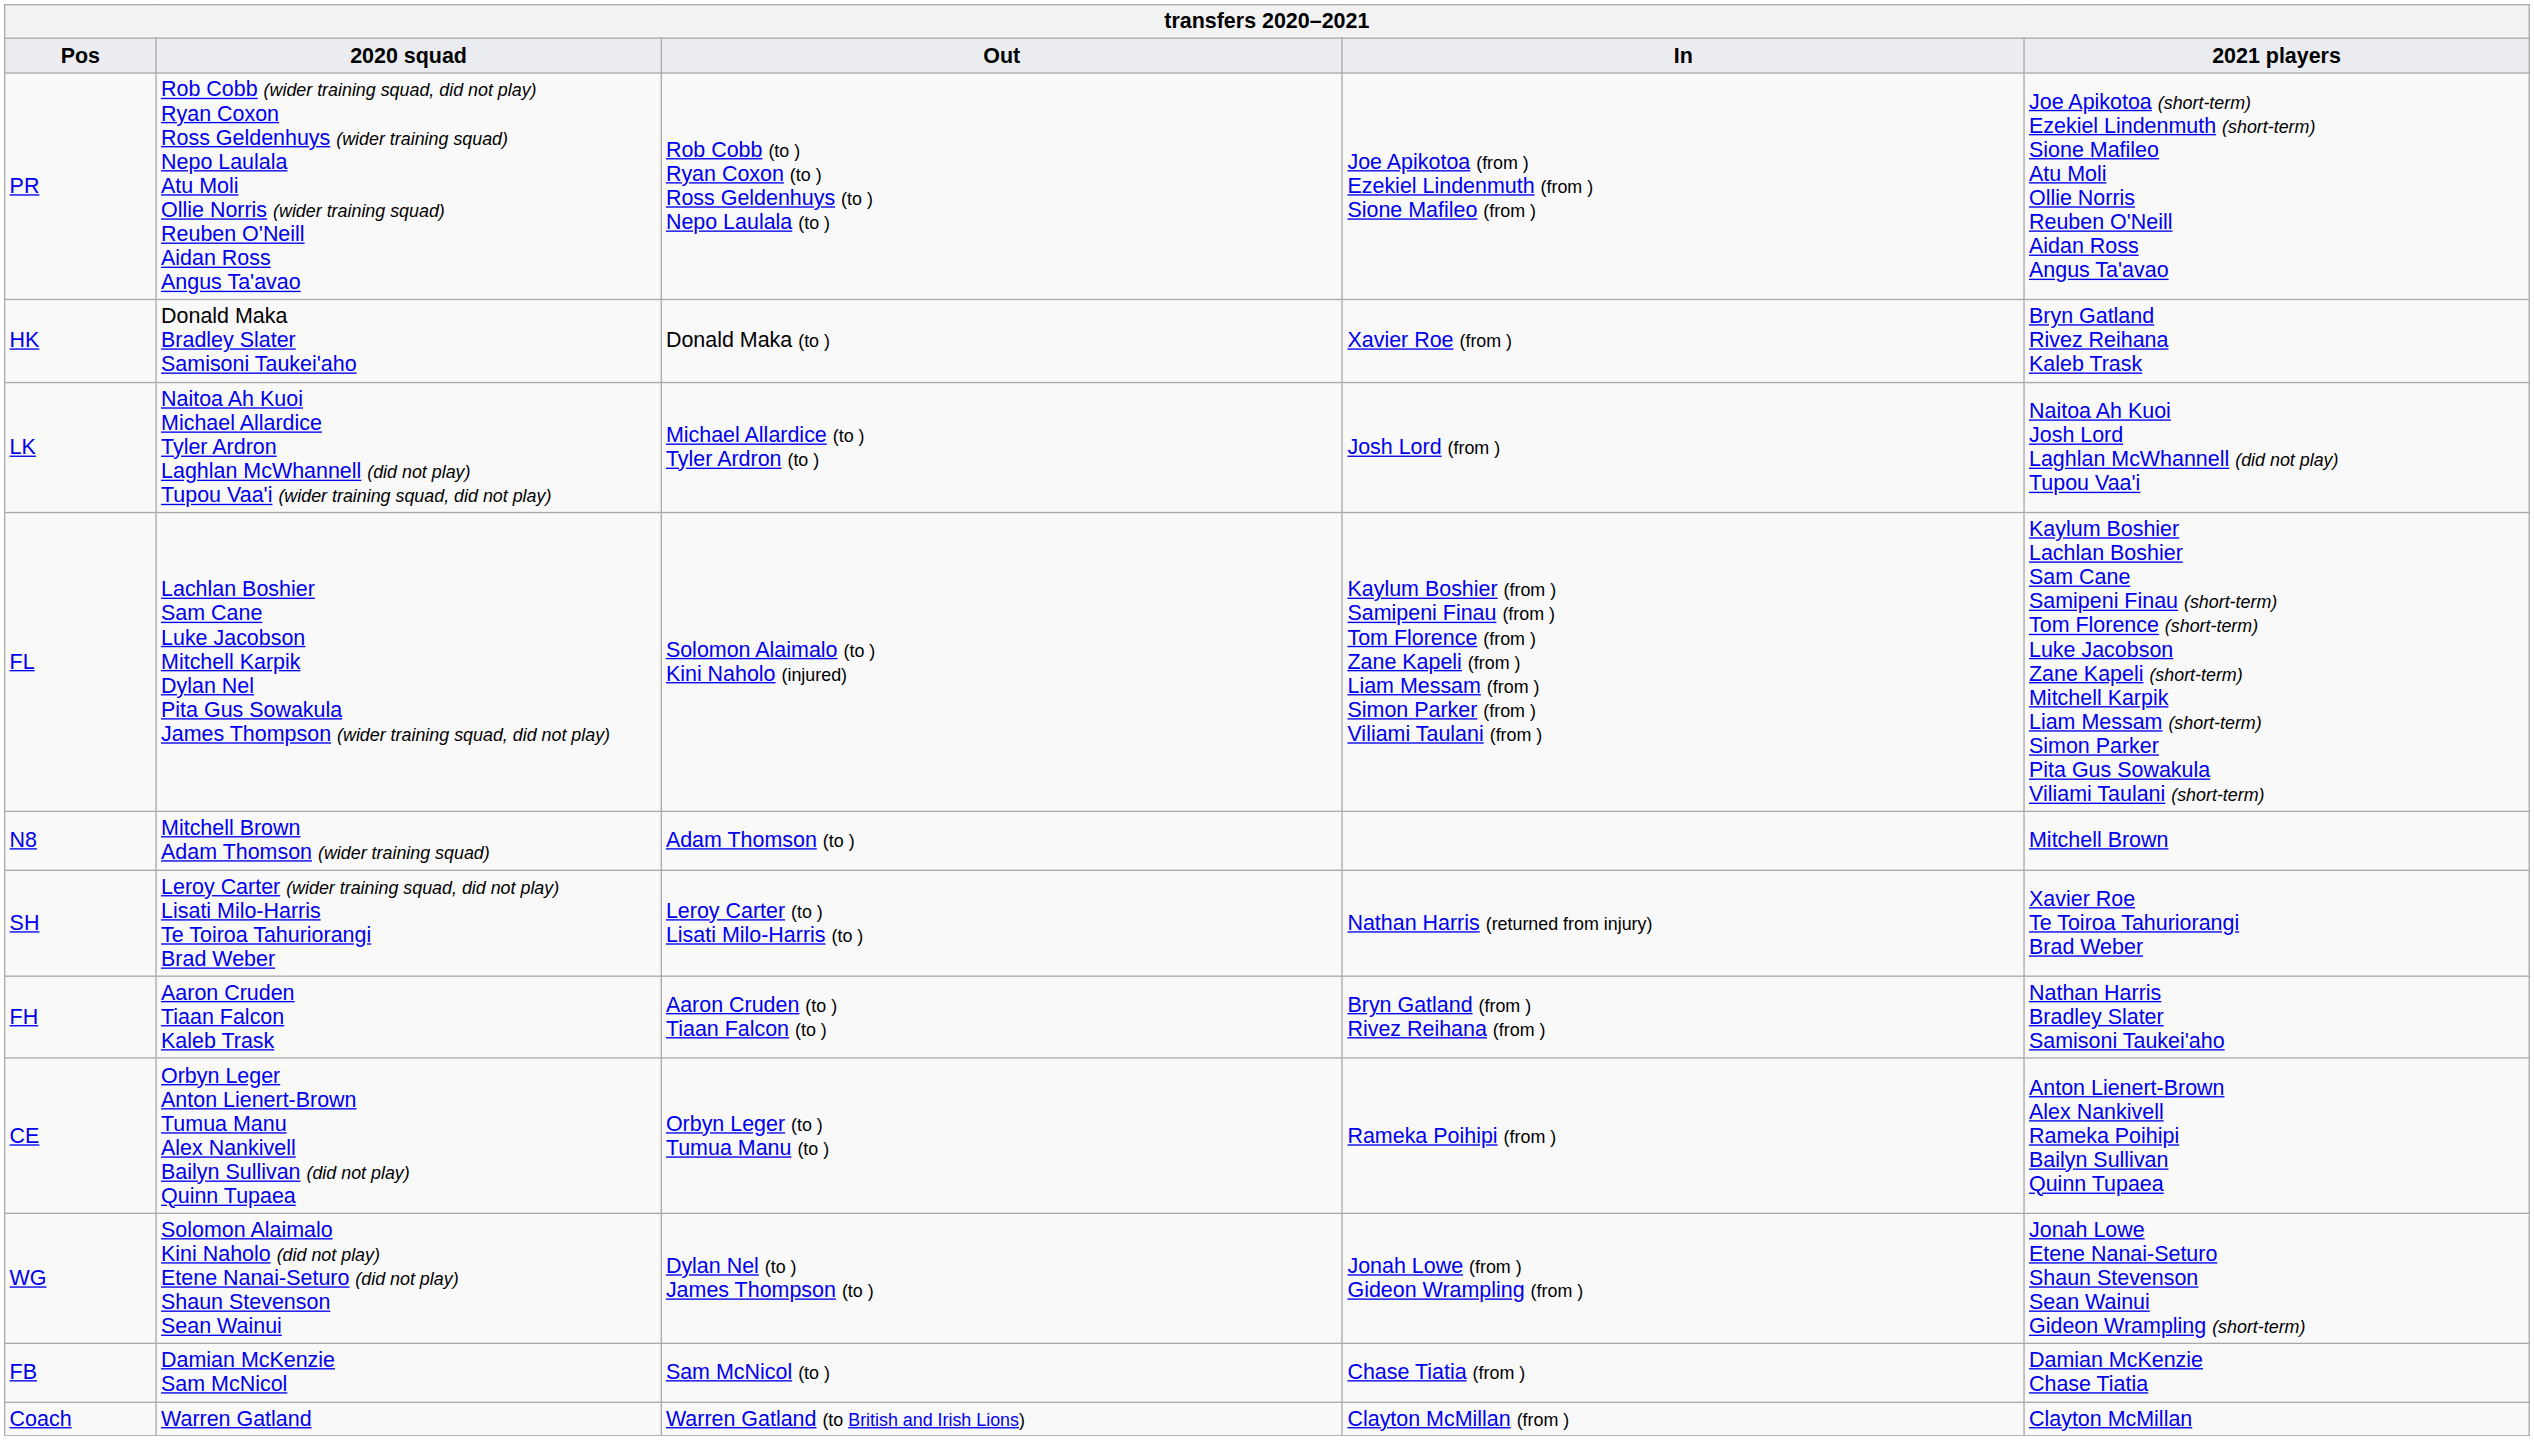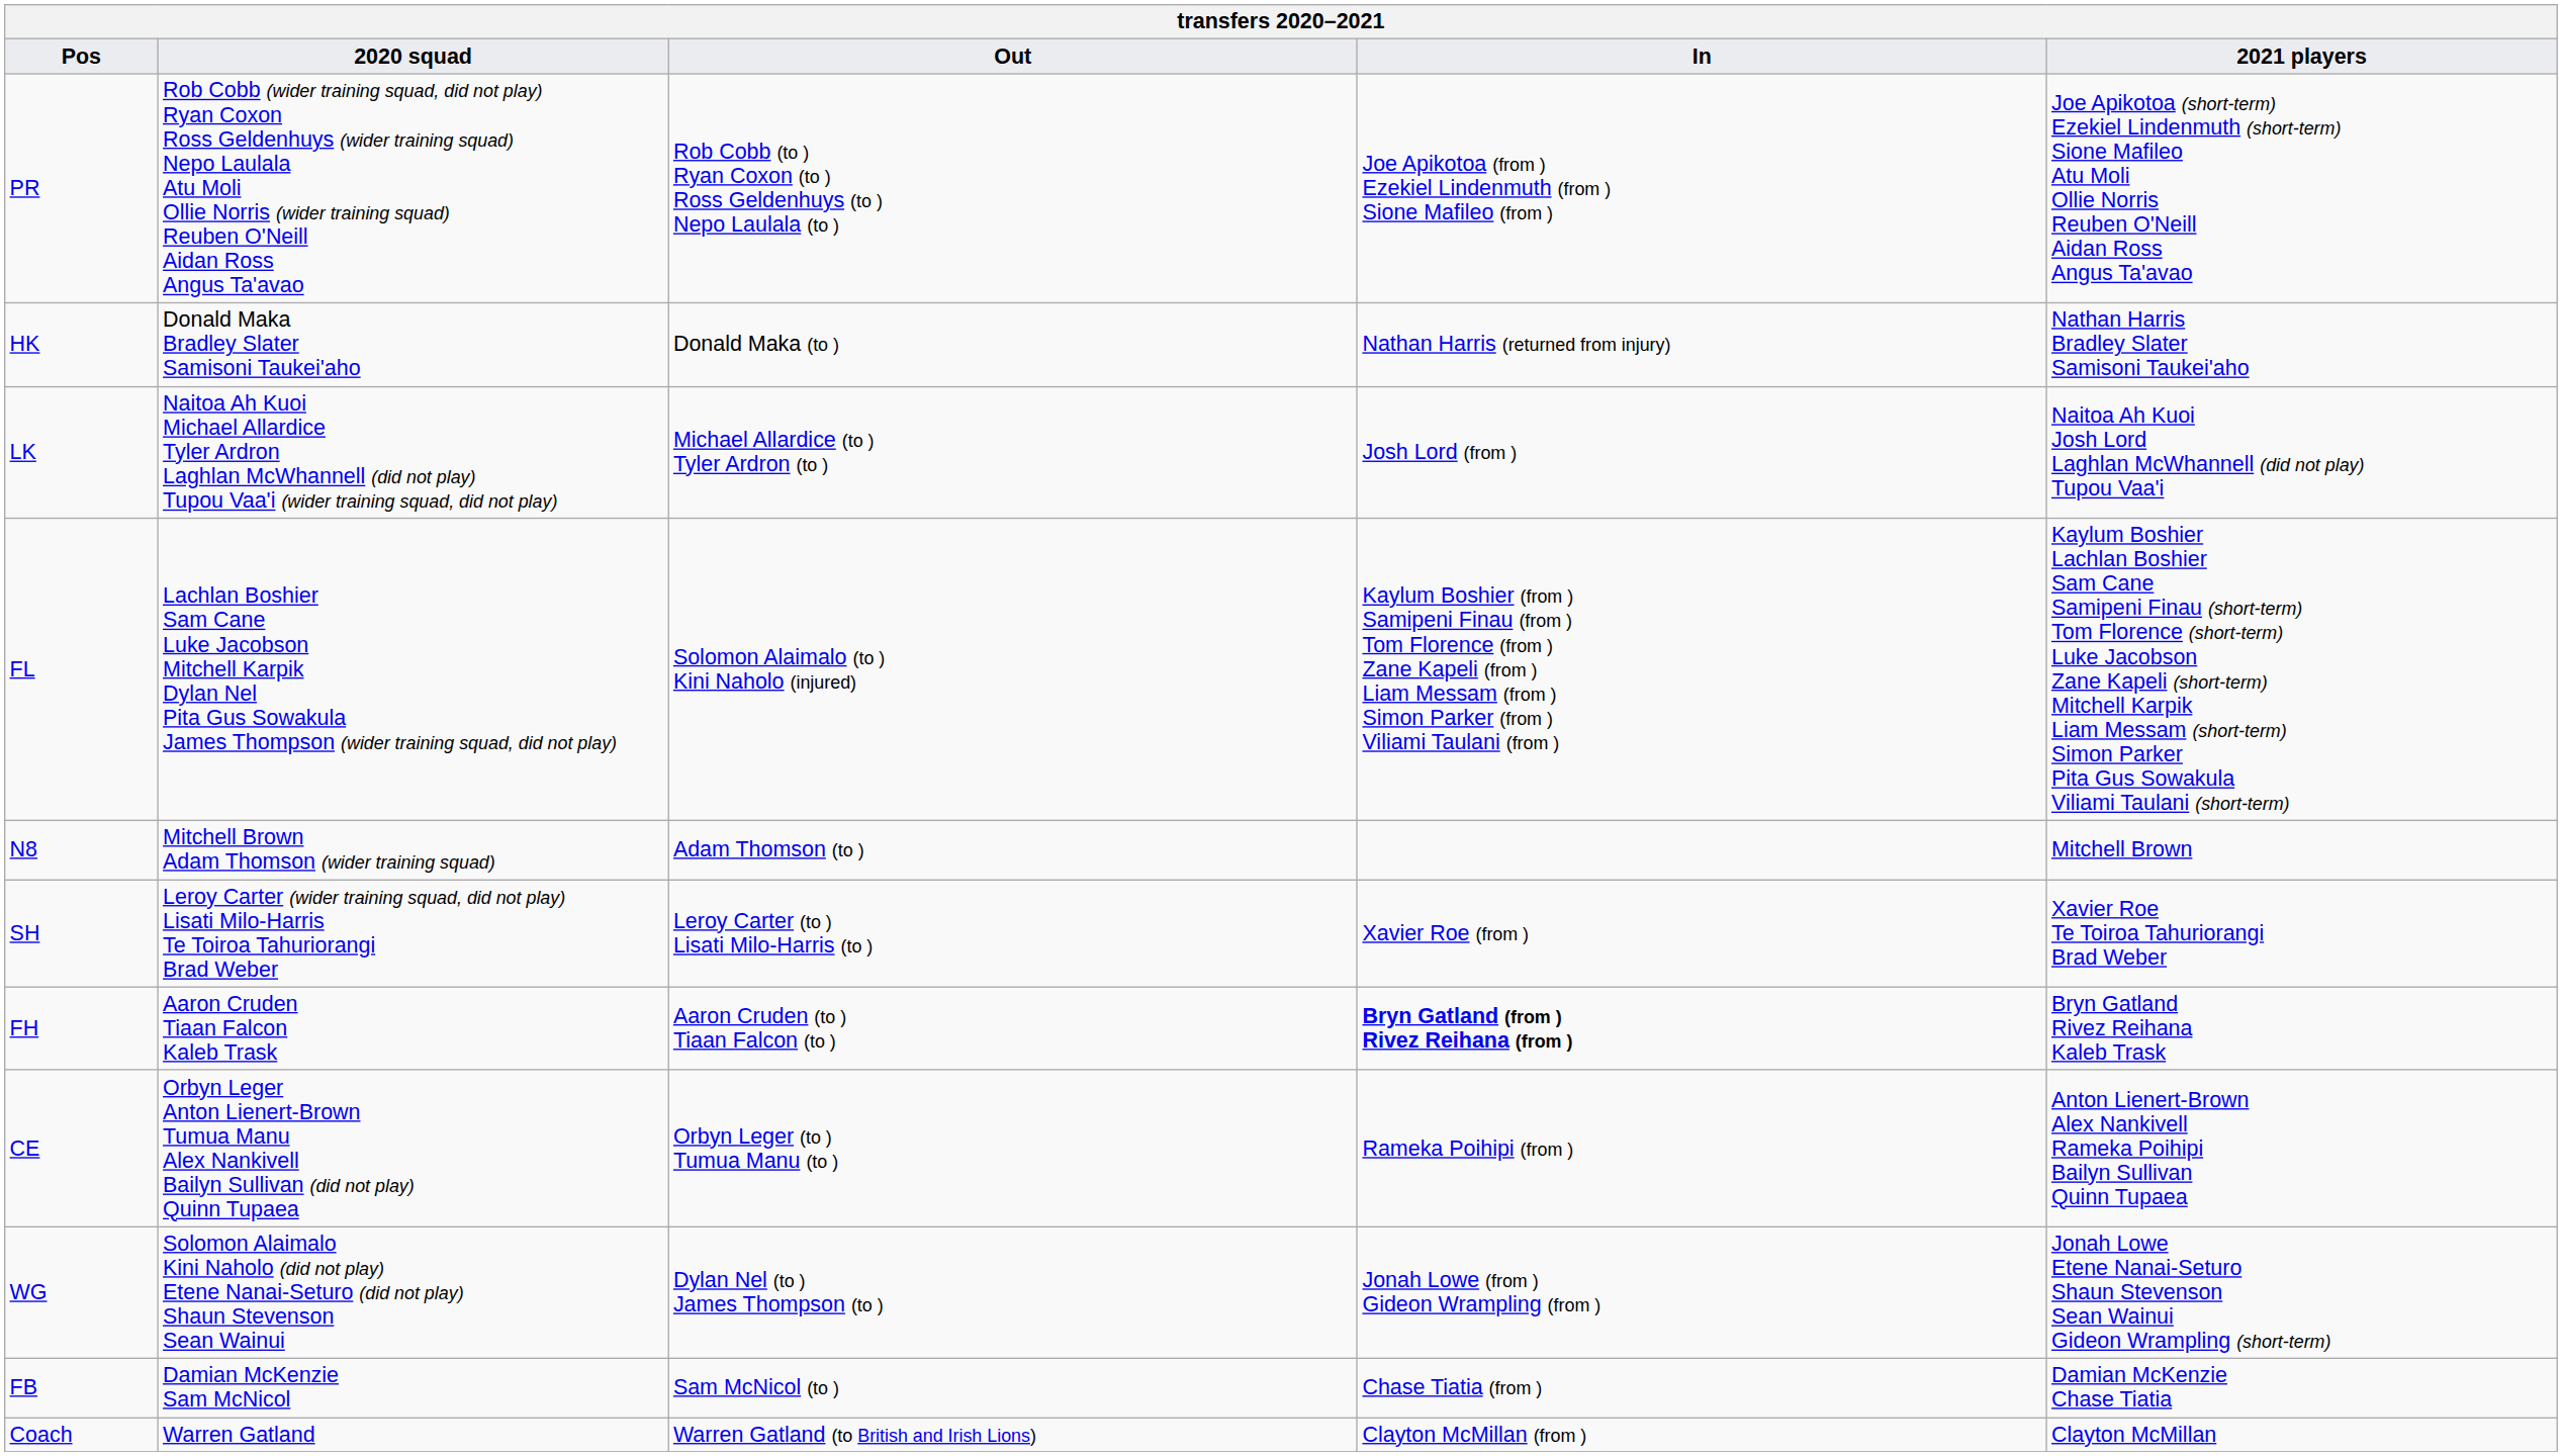HK | In: Xavier Roe (from ) -> Nathan Harris (returned from injury)
HK | 2021 players: Bryn Gatland Rivez Reihana Kaleb Trask -> Nathan Harris Bradley Slater Samisoni Taukei'aho
SH | In: Nathan Harris (returned from injury) -> Xavier Roe (from )
FH | In: normal -> bold
FH | 2021 players: Nathan Harris Bradley Slater Samisoni Taukei'aho -> Bryn Gatland Rivez Reihana Kaleb Trask
